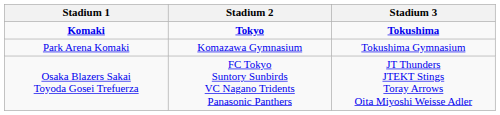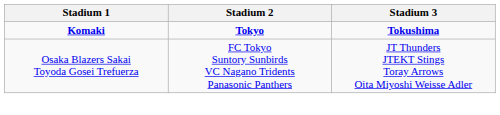- row: Park Arena Komaki | Komazawa Gymnasium | Tokushima Gymnasium
